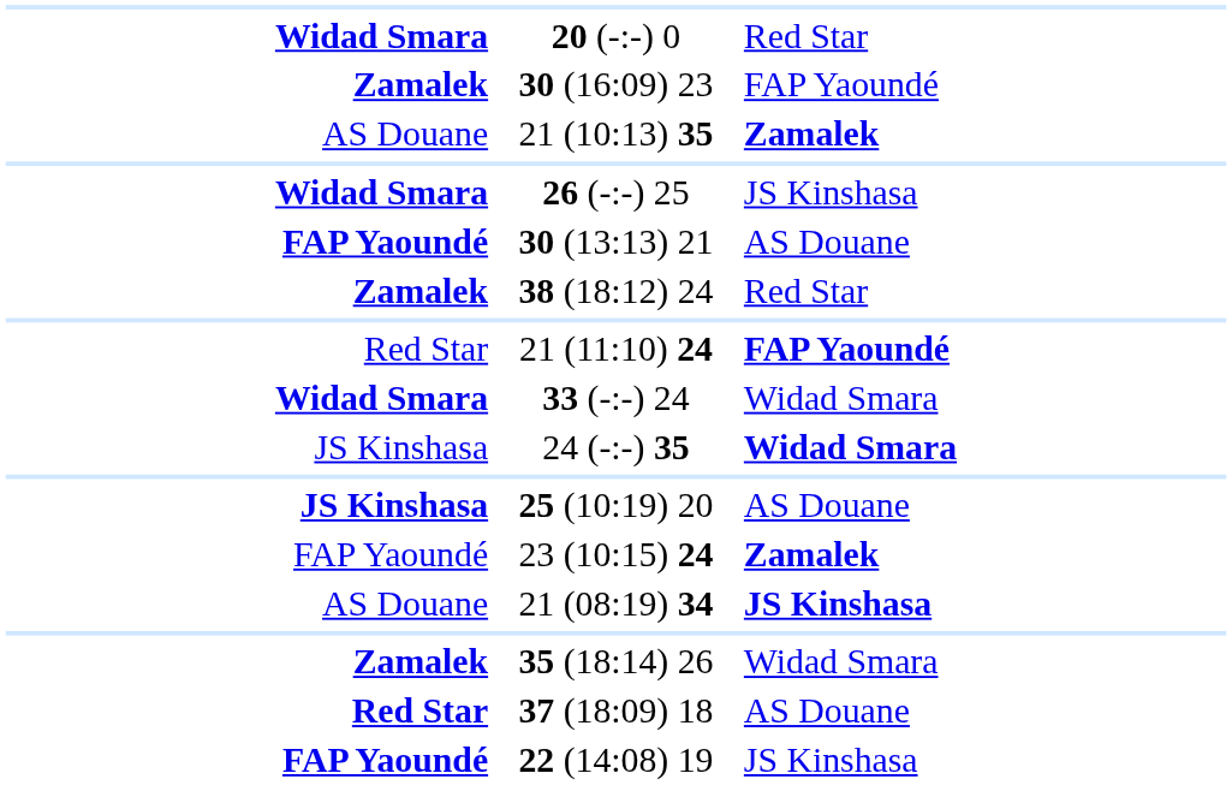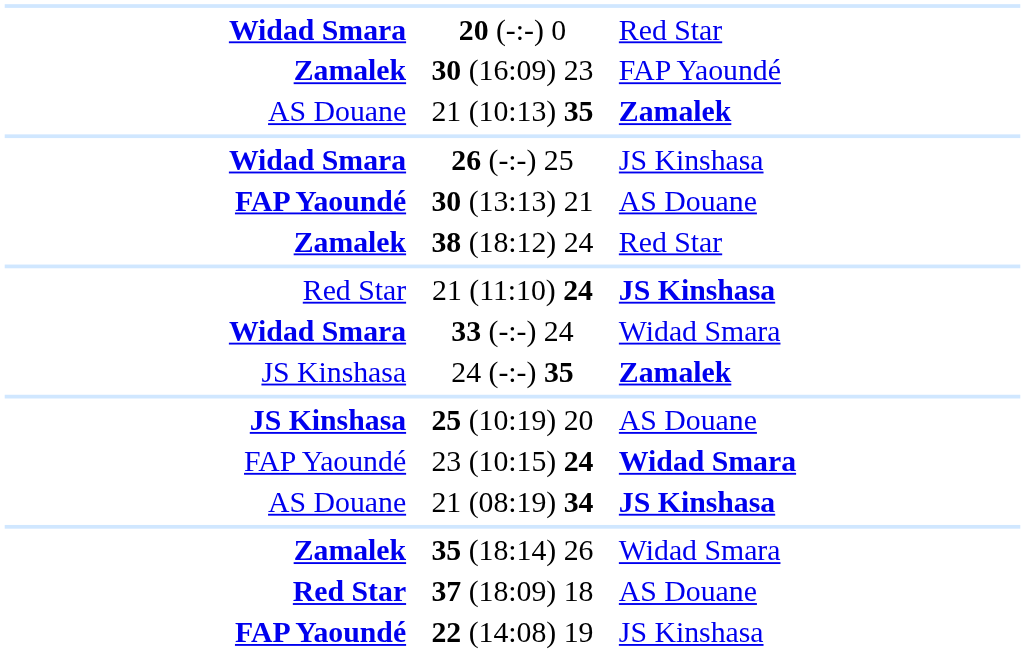21 (11:10) 24 | column 3: FAP Yaoundé -> JS Kinshasa
24 (-:-) 35 | column 3: Widad Smara -> Zamalek
23 (10:15) 24 | column 3: Zamalek -> Widad Smara
